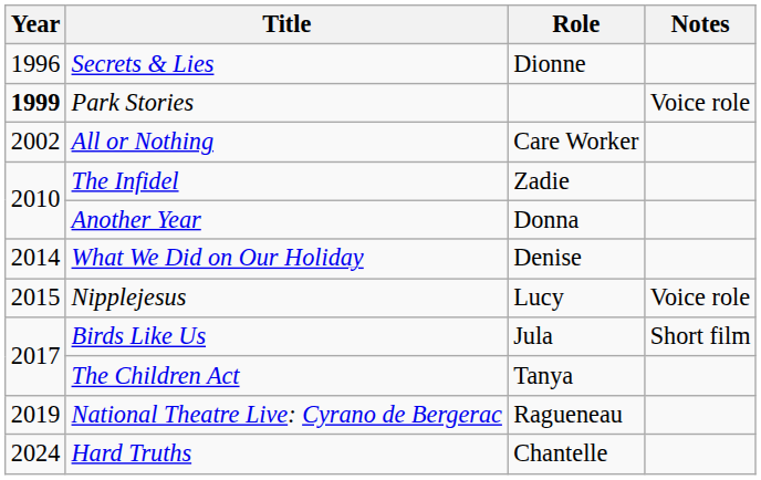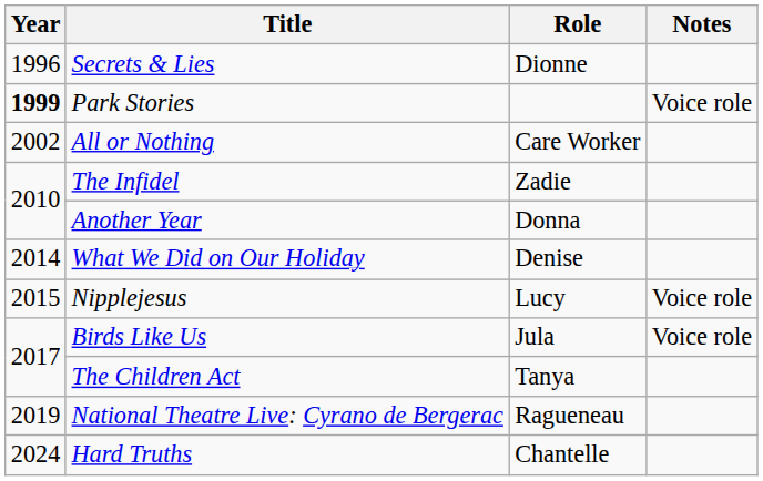Birds Like Us | Notes: Short film -> Voice role
